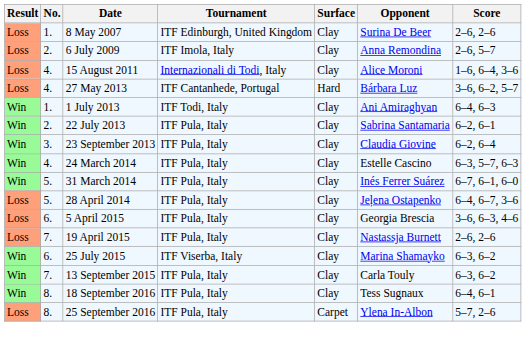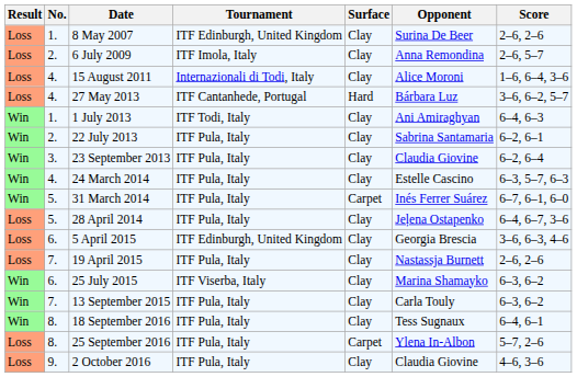31 March 2014 | Surface: Clay -> Carpet
5 April 2015 | Tournament: ITF Pula, Italy -> ITF Edinburgh, United Kingdom
+ row: Loss | 9. | 2 October 2016 | ITF Pula, Italy | Clay | Claudia Giovine | 4–6, 3–6
